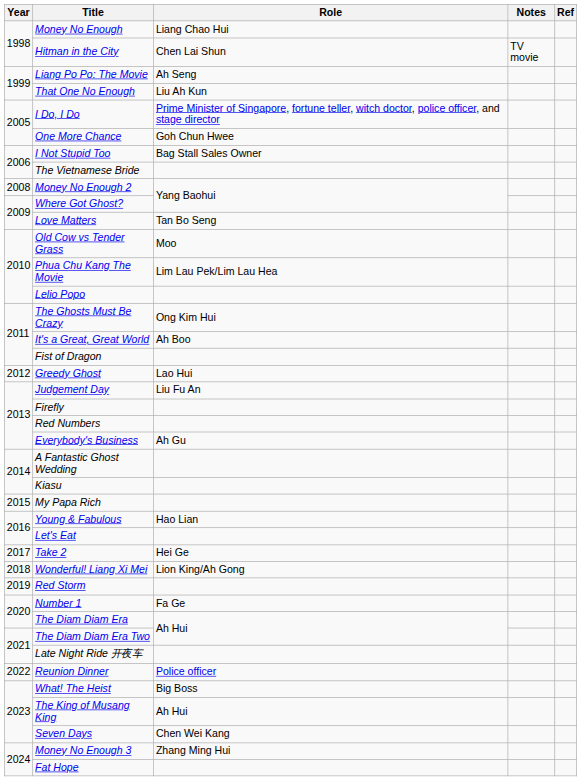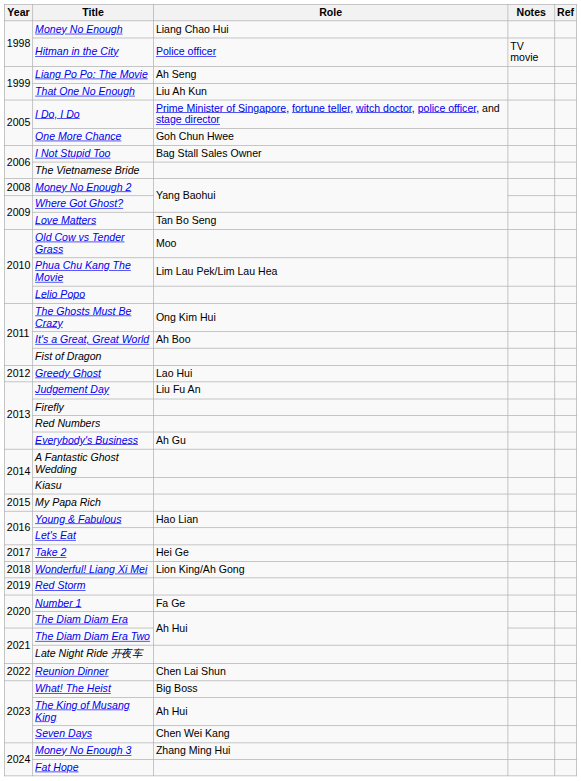Hitman in the City | Role: Chen Lai Shun -> Police officer
Reunion Dinner | Role: Police officer -> Chen Lai Shun
